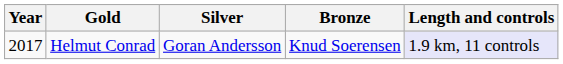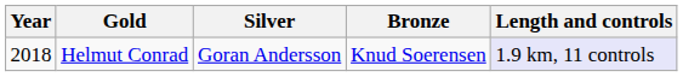Helmut Conrad | Year: 2017 -> 2018
